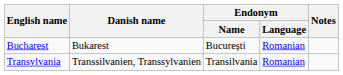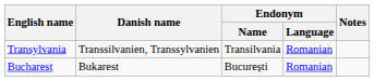rows swapped: Bucharest <-> Transylvania
